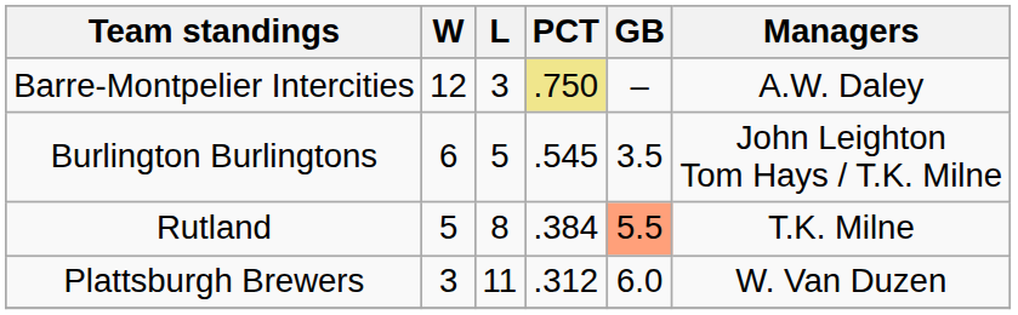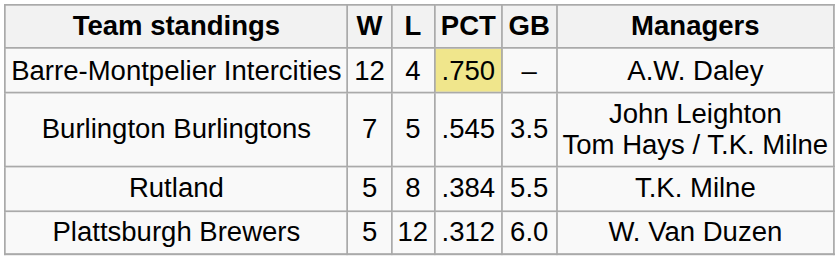Barre-Montpelier Intercities | L: 3 -> 4
Burlington Burlingtons | W: 6 -> 7
Rutland | GB: lightsalmon background -> no background
Plattsburgh Brewers | W: 3 -> 5
Plattsburgh Brewers | L: 11 -> 12
